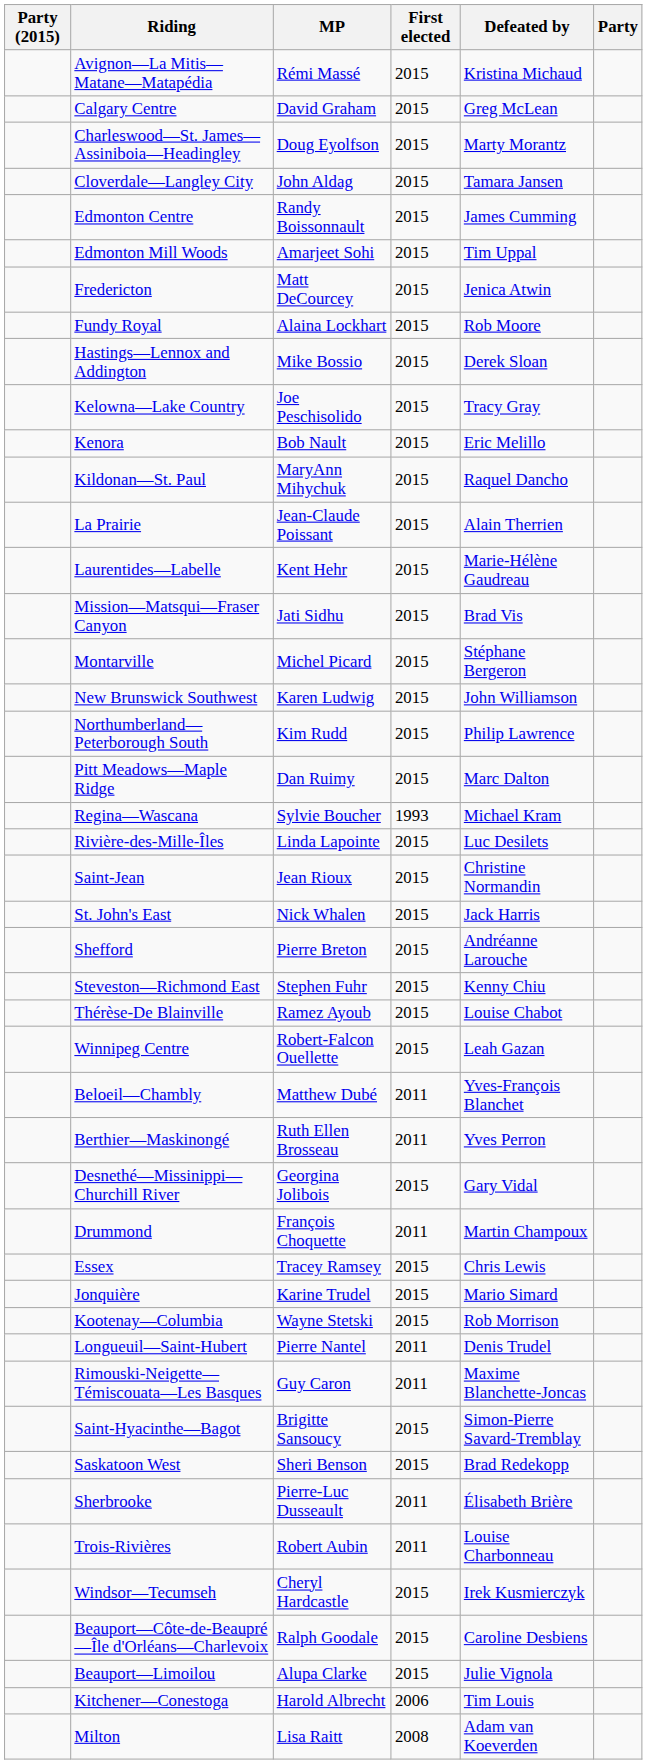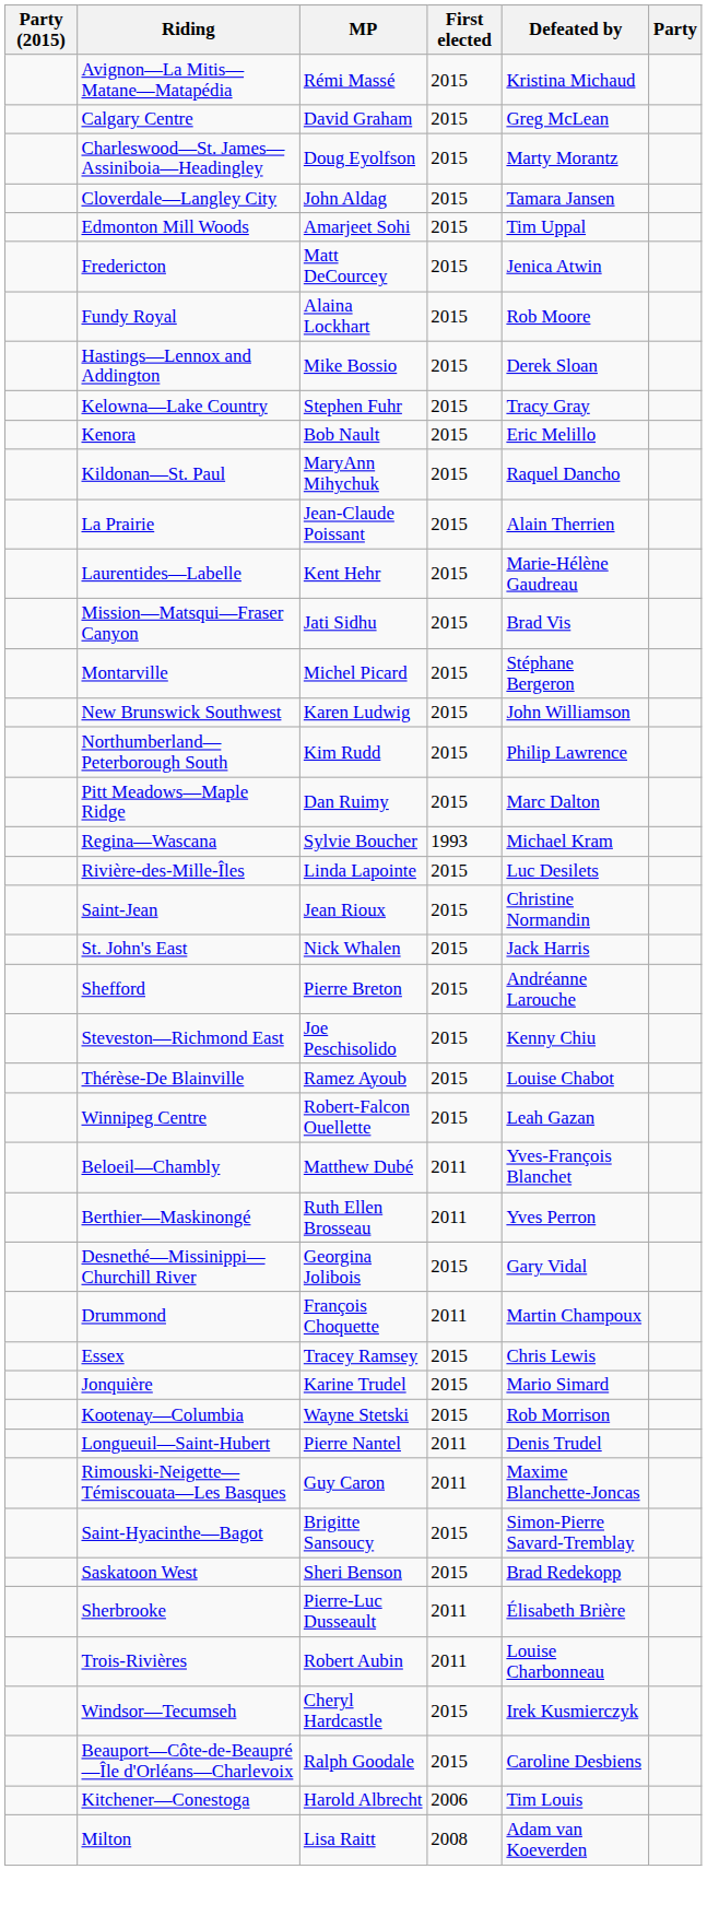- row: Edmonton Centre | Randy Boissonnault | 2015 | James Cumming
Kelowna—Lake Country | MP: Joe Peschisolido -> Stephen Fuhr
Steveston—Richmond East | MP: Stephen Fuhr -> Joe Peschisolido
- row: Beauport—Limoilou | Alupa Clarke | 2015 | Julie Vignola
